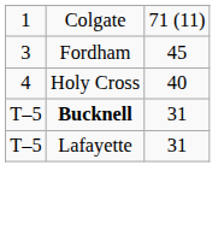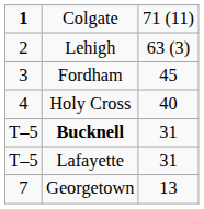Colgate | column 1: normal -> bold
+ row: 2 | Lehigh | 63 (3)
+ row: 7 | Georgetown | 13
